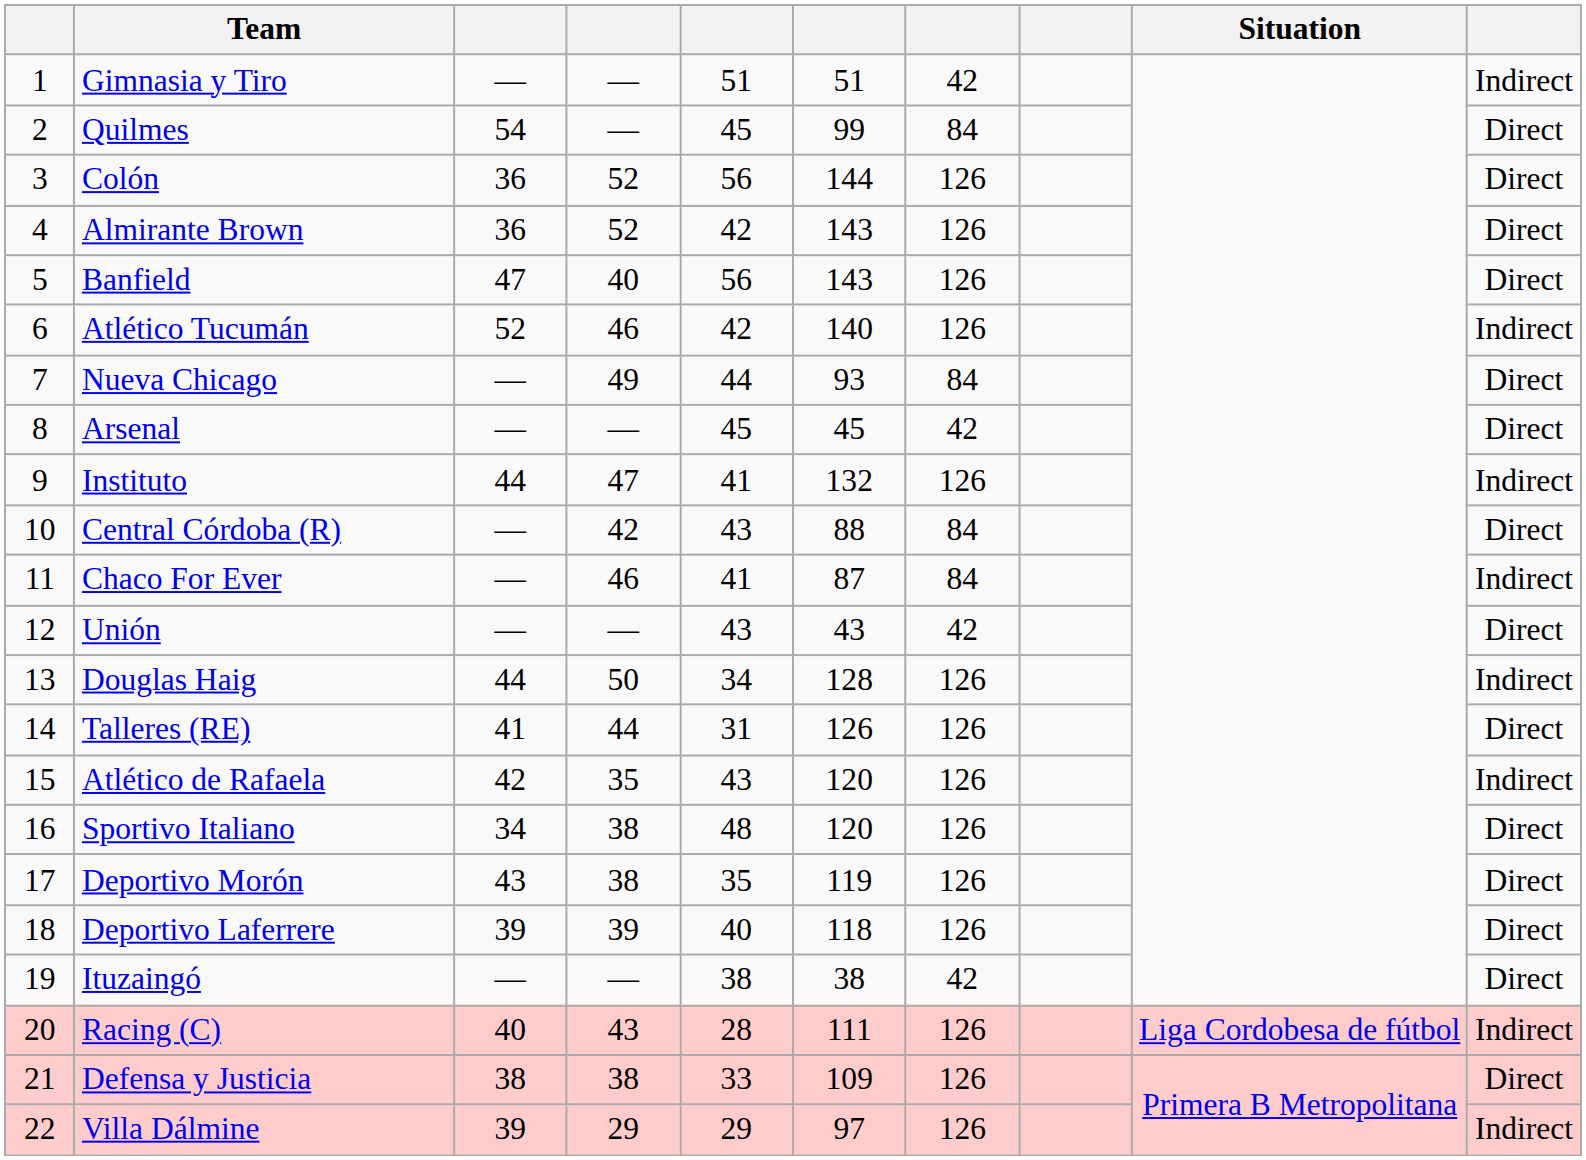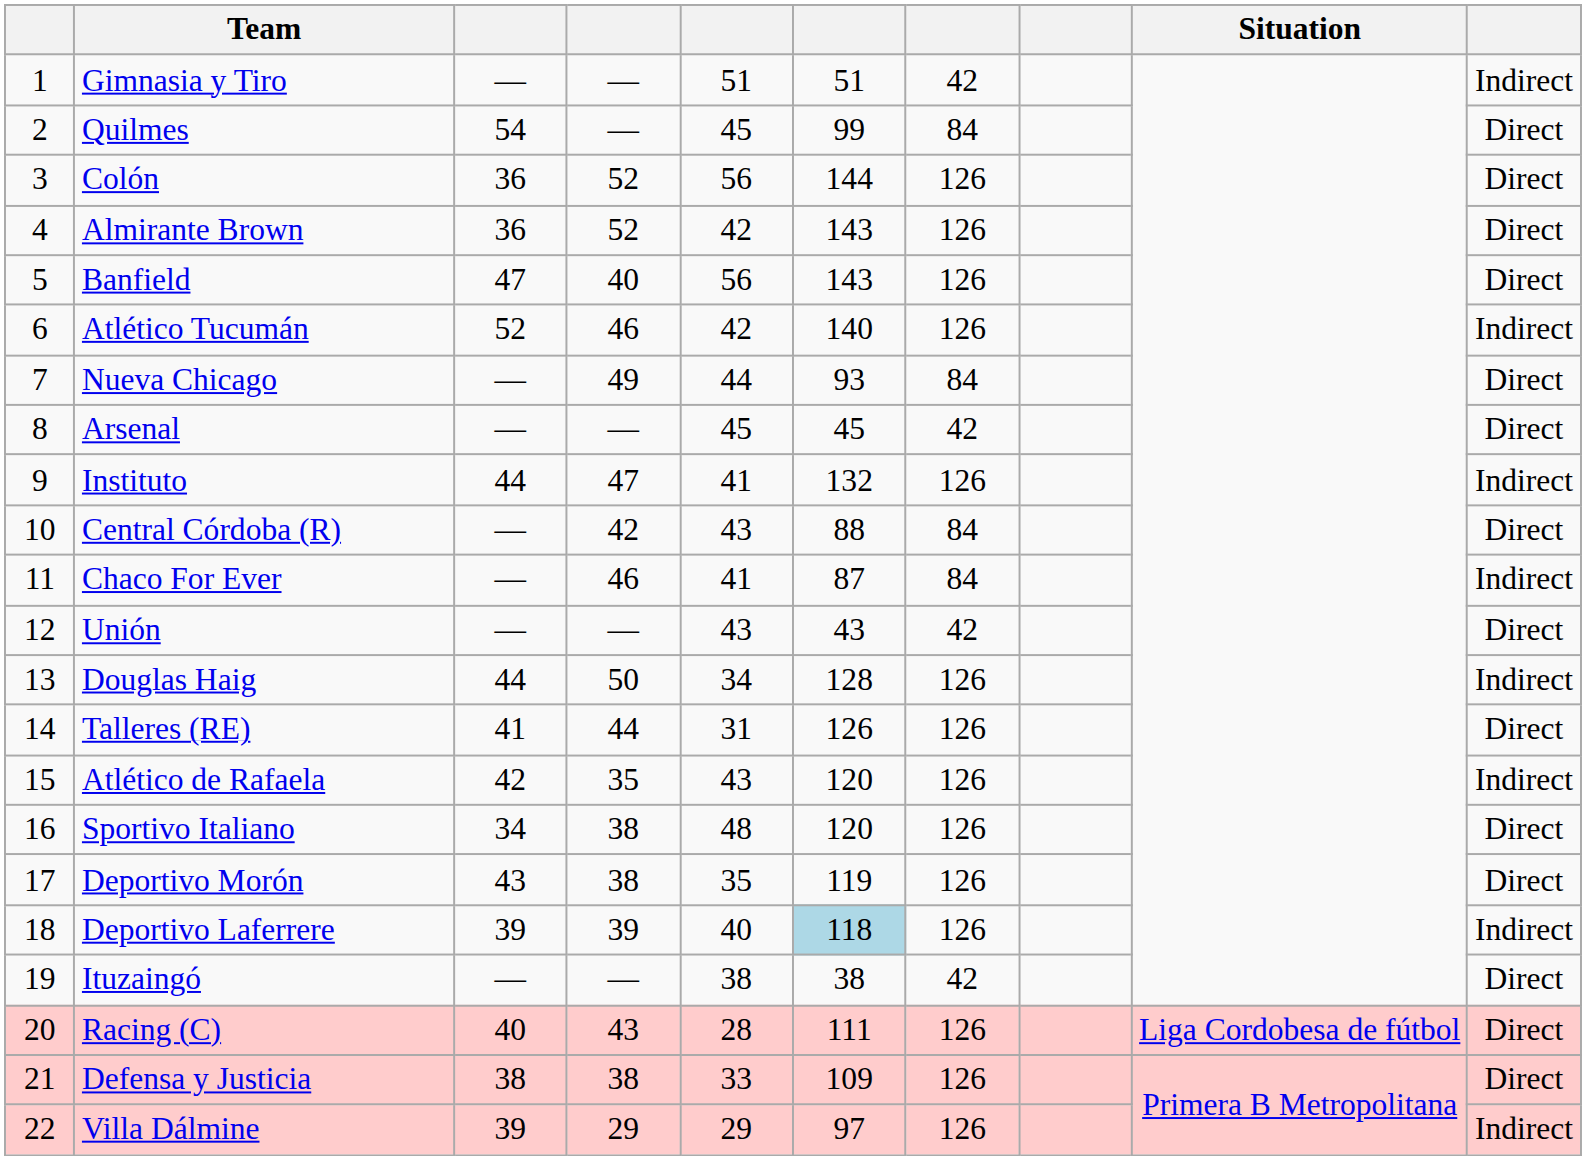Deportivo Laferrere | column 6: no background -> lightblue background
Deportivo Laferrere | column 10: Direct -> Indirect
Racing (C) | column 10: Indirect -> Direct
